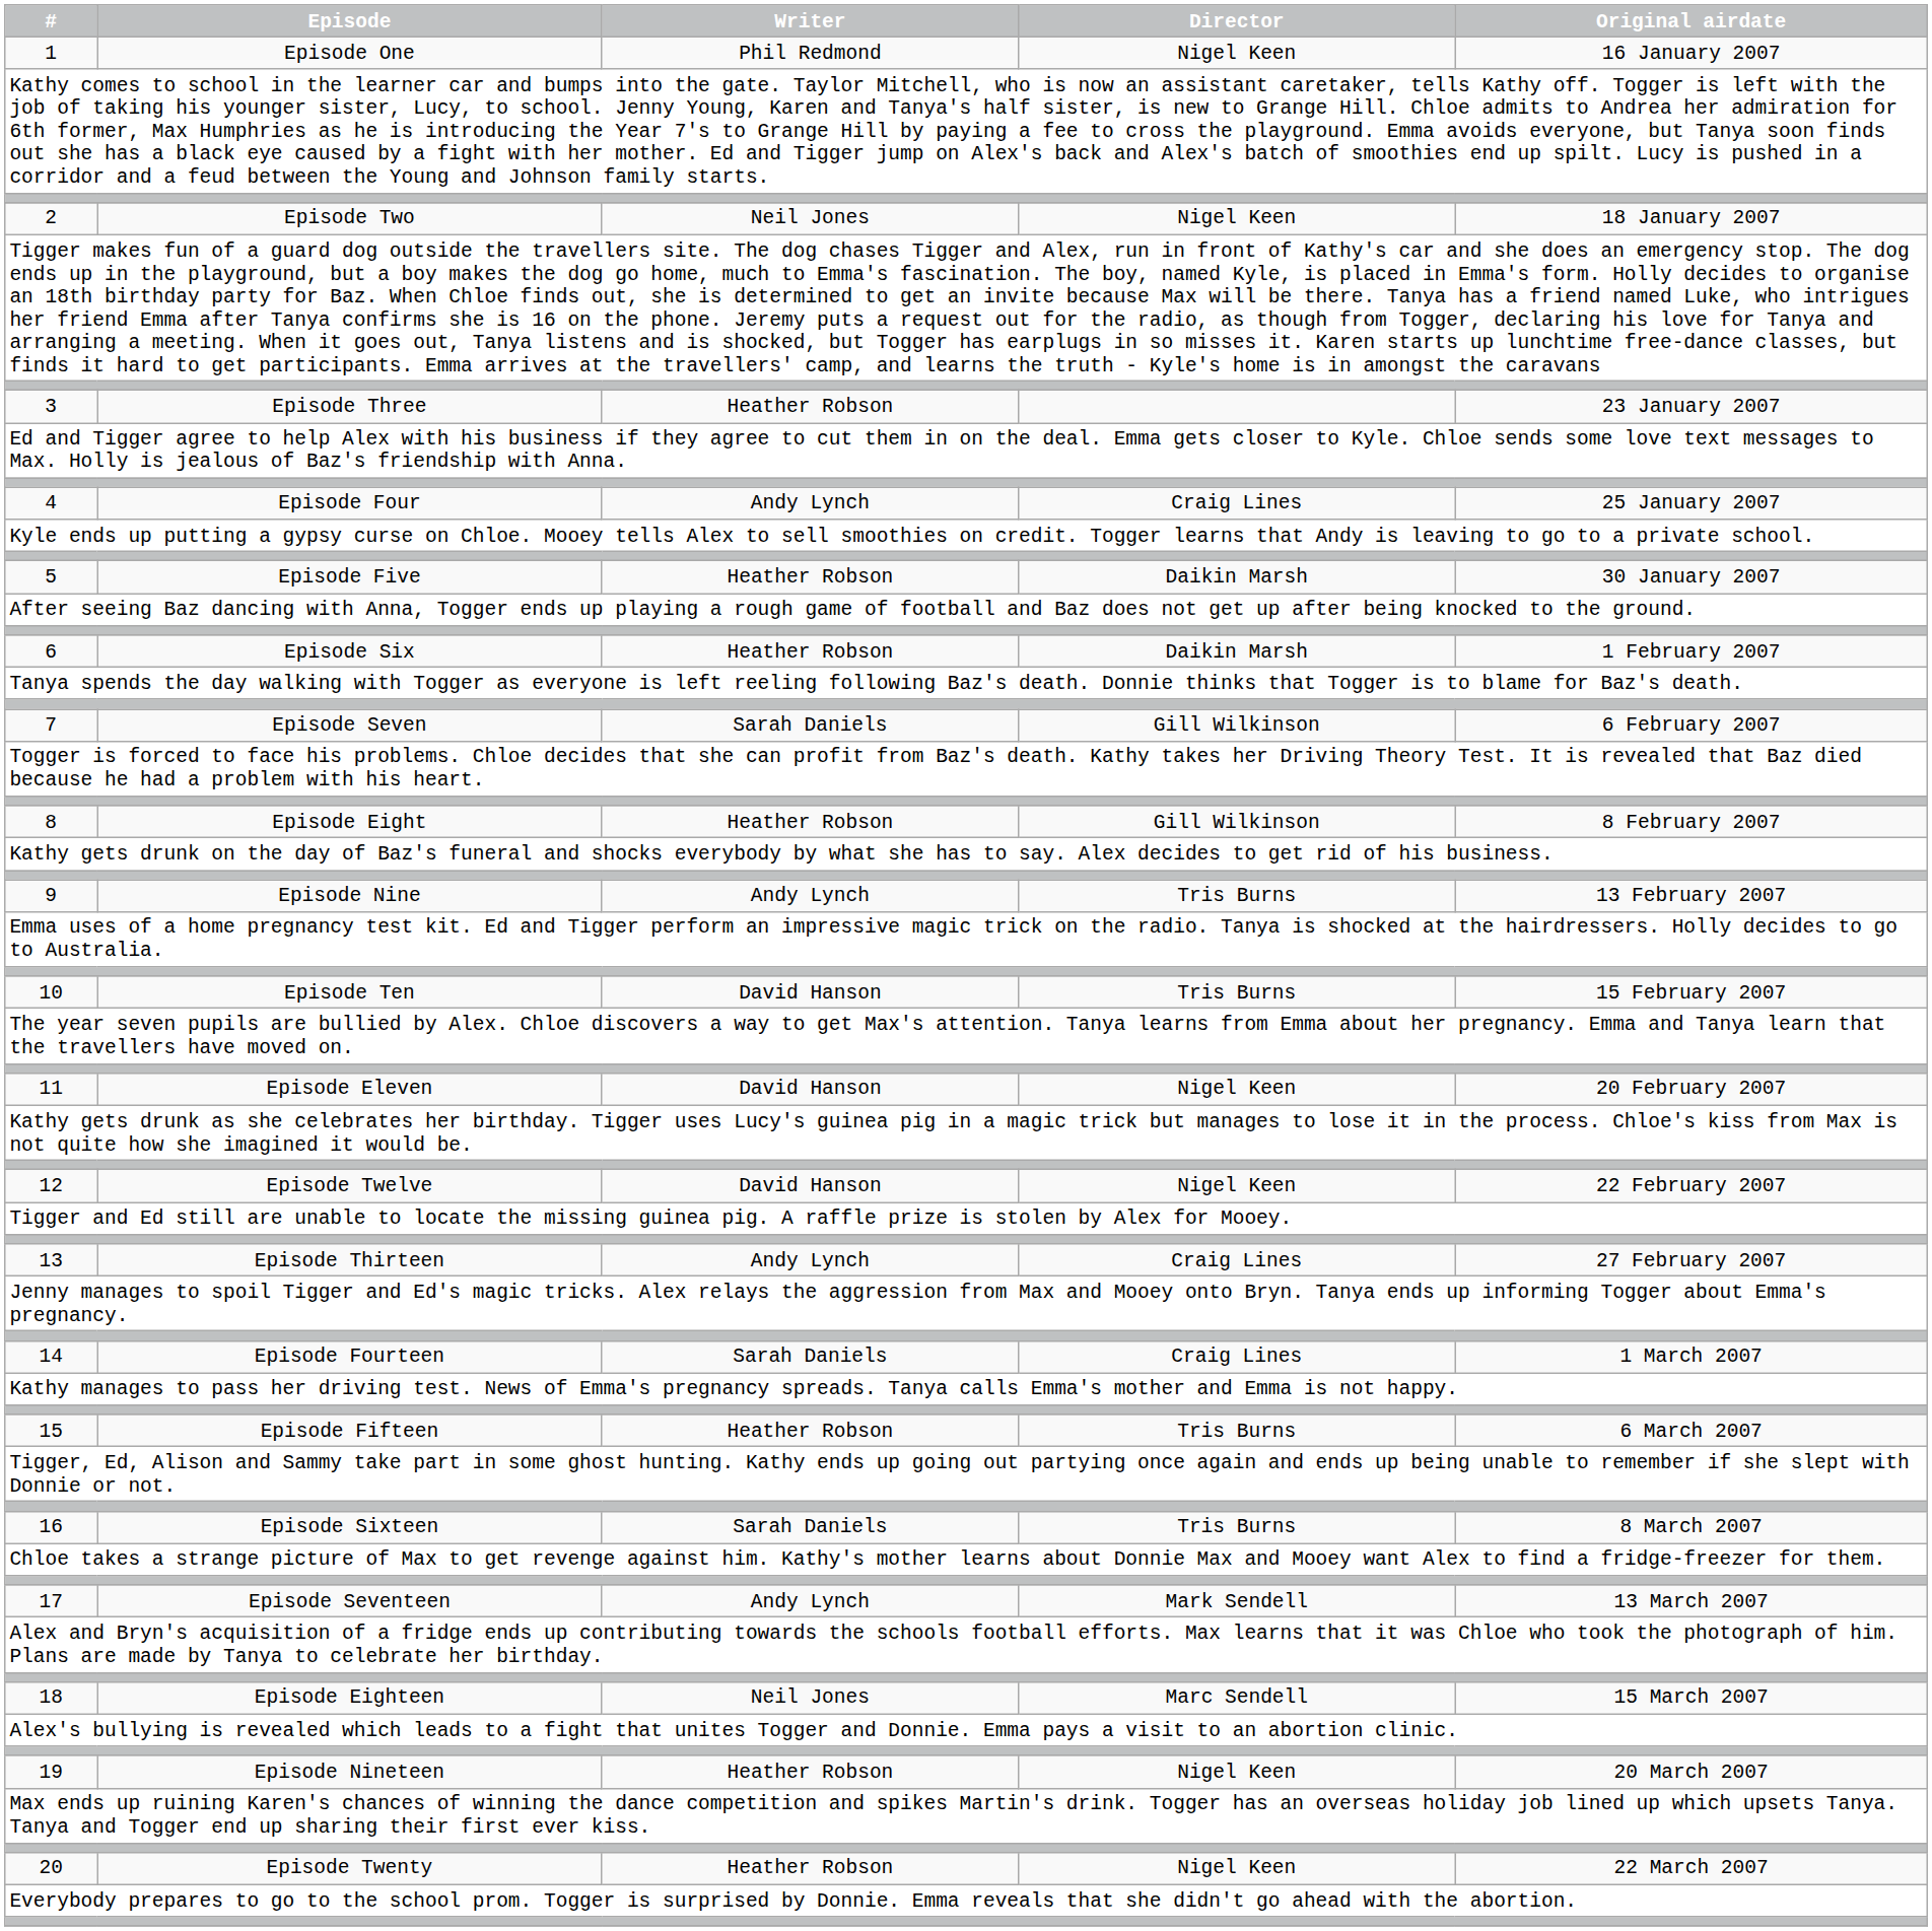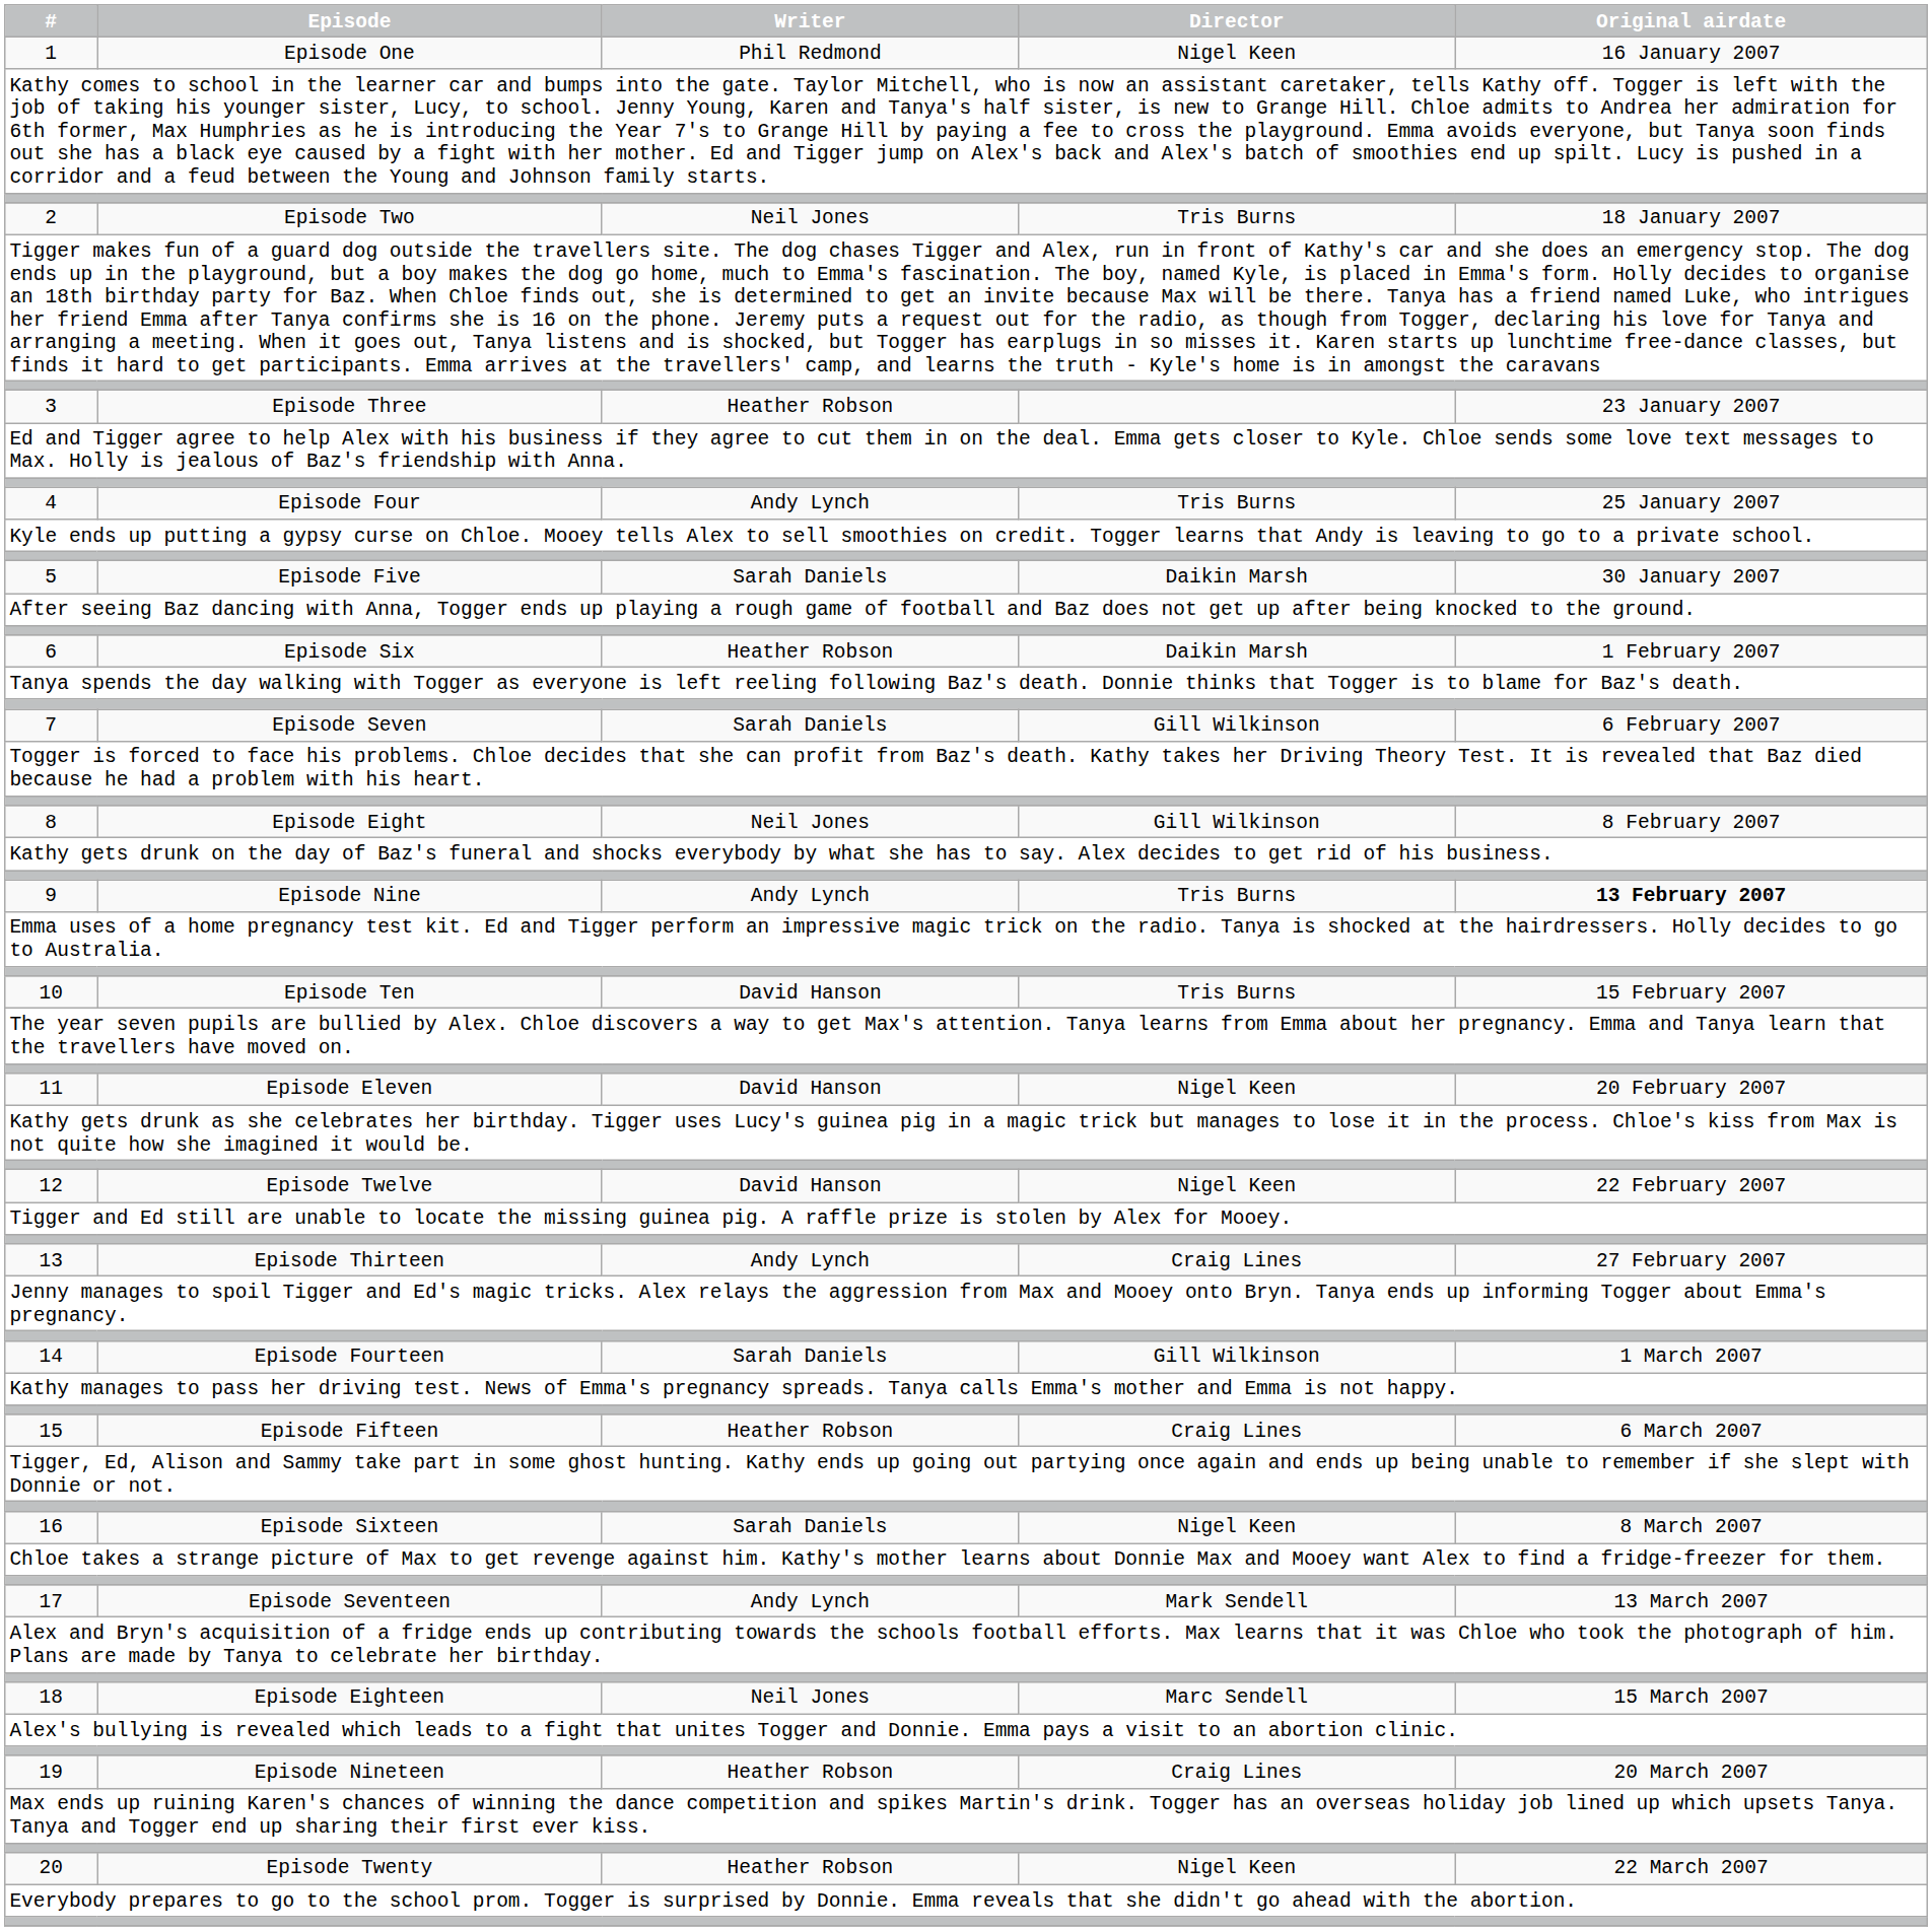2 | Director: Nigel Keen -> Tris Burns
4 | Director: Craig Lines -> Tris Burns
5 | Writer: Heather Robson -> Sarah Daniels
8 | Writer: Heather Robson -> Neil Jones
9 | Original airdate: normal -> bold
14 | Director: Craig Lines -> Gill Wilkinson
15 | Director: Tris Burns -> Craig Lines
16 | Director: Tris Burns -> Nigel Keen
19 | Director: Nigel Keen -> Craig Lines
